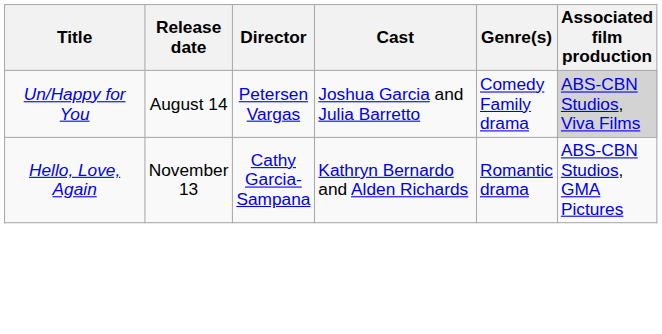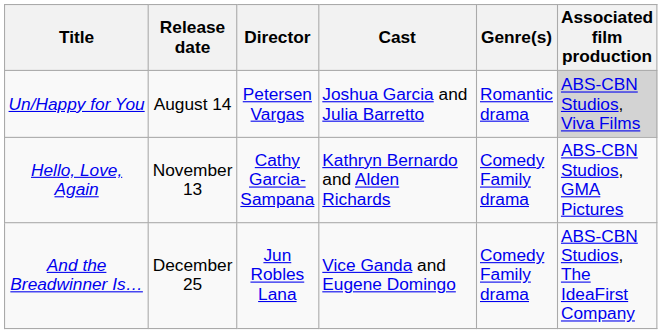Un/Happy for You | Genre(s): Comedy Family drama -> Romantic drama
Hello, Love, Again | Genre(s): Romantic drama -> Comedy Family drama
+ row: And the Breadwinner Is… | December 25 | Jun Robles Lana | Vice Ganda and Eugene Domingo | Comedy Family drama | ABS-CBN Studios, The IdeaFirst Company
